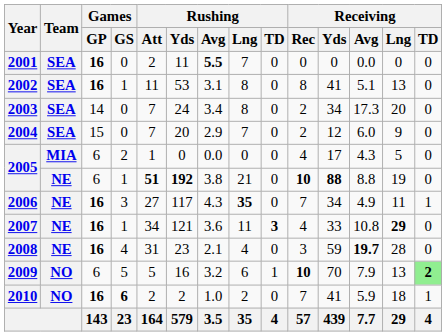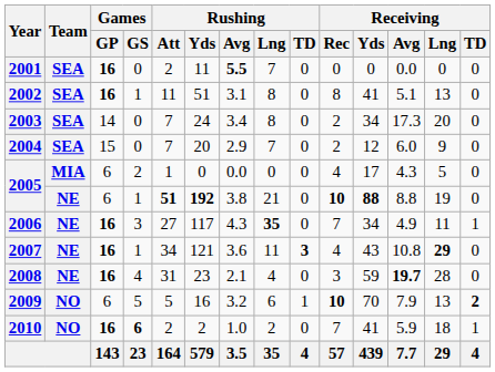2002 | Rushing / Yds: 53 -> 51
2007 | Receiving / Yds: 33 -> 43
2009 | Receiving / TD: lightgreen background -> no background
